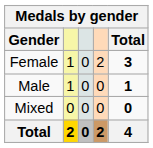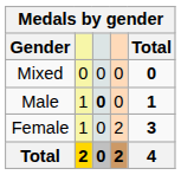rows swapped: Female <-> Mixed
Male | column 3: normal -> bold
